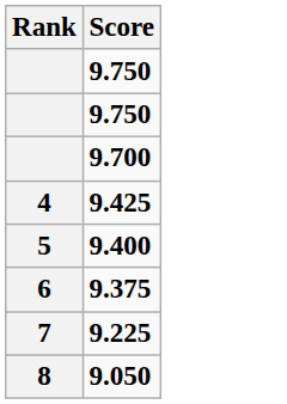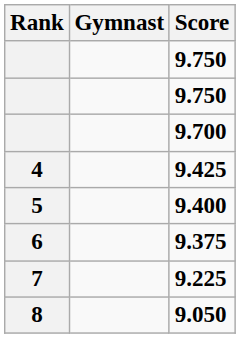+ column: Gymnast
